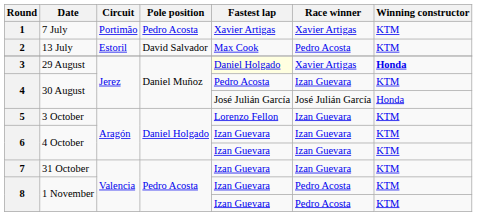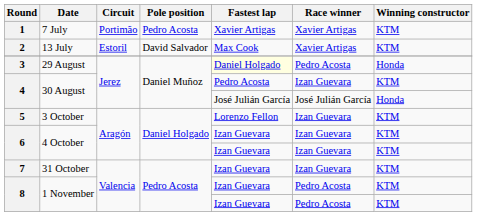2 | Race winner: Pedro Acosta -> Xavier Artigas
3 | Race winner: Xavier Artigas -> Pedro Acosta
3 | Winning constructor: bold -> normal
